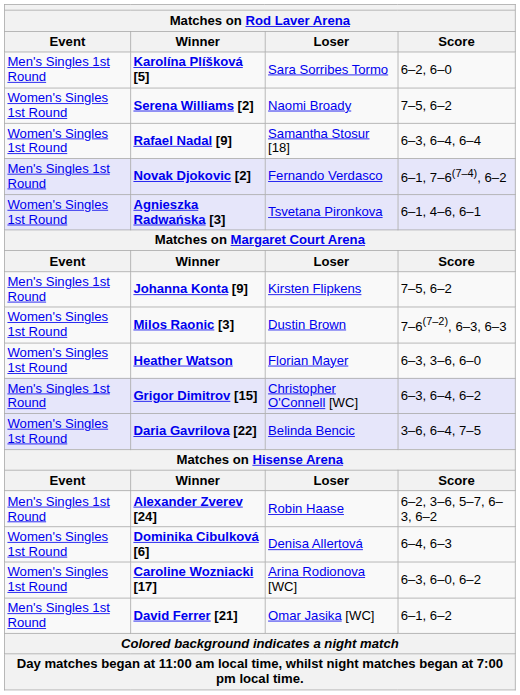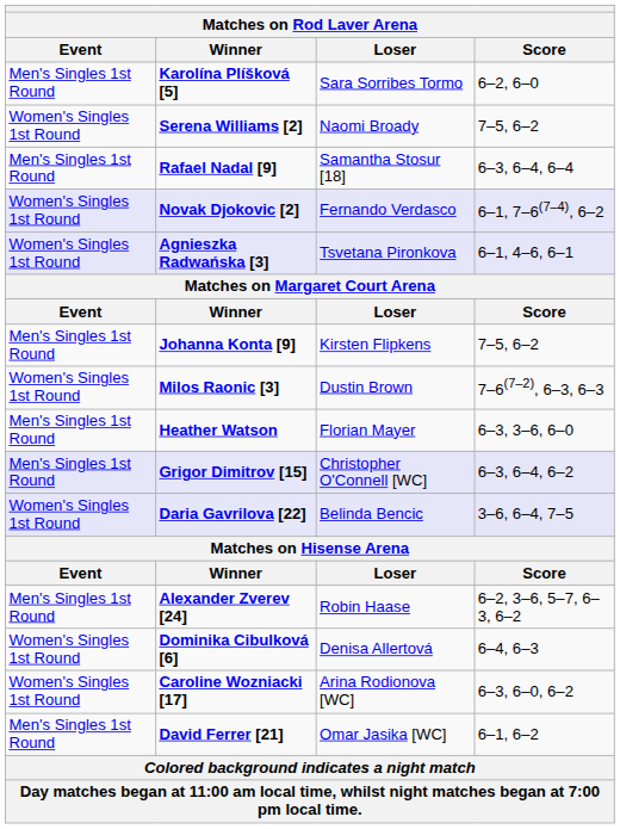Rafael Nadal [9] | Event: Women's Singles 1st Round -> Men's Singles 1st Round
Novak Djokovic [2] | Event: Men's Singles 1st Round -> Women's Singles 1st Round
Heather Watson | Event: Women's Singles 1st Round -> Men's Singles 1st Round
